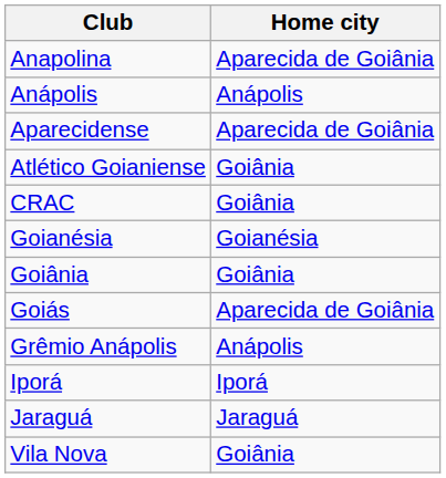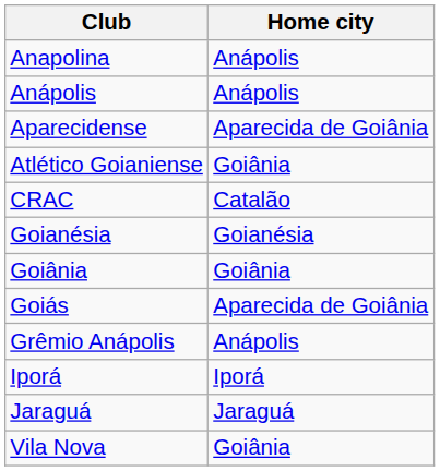Anapolina | Home city: Aparecida de Goiânia -> Anápolis
CRAC | Home city: Goiânia -> Catalão
